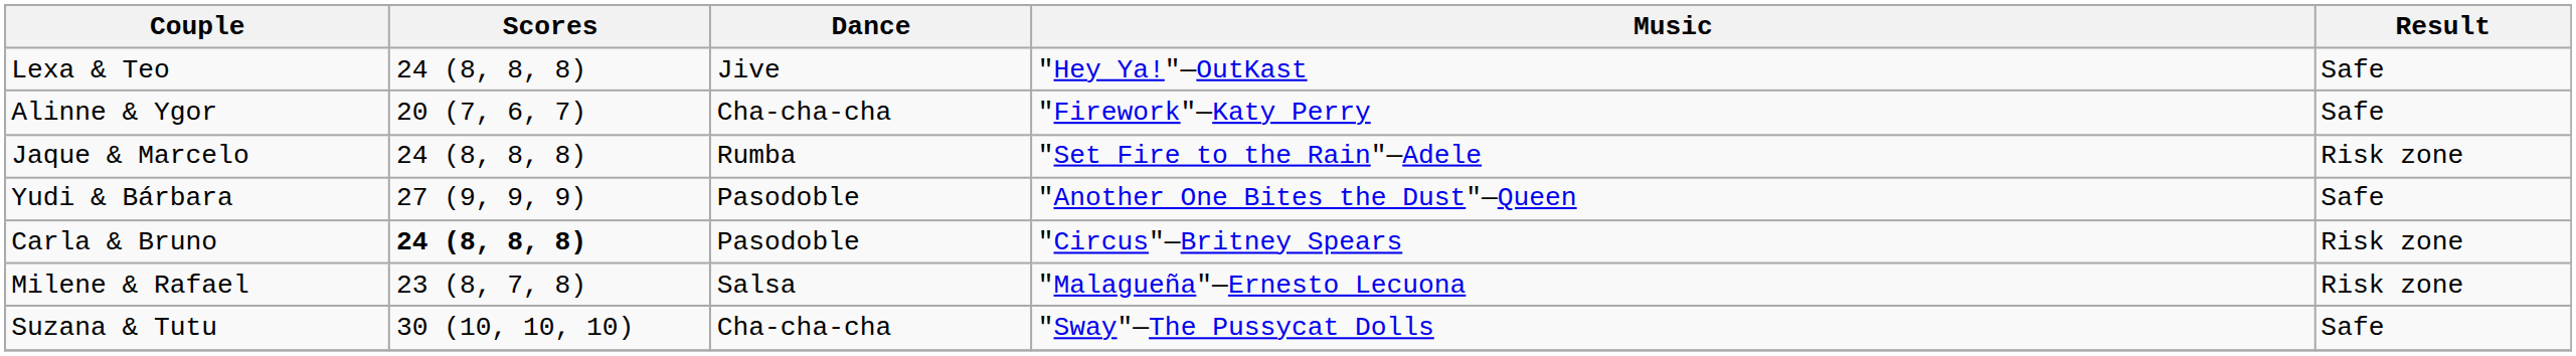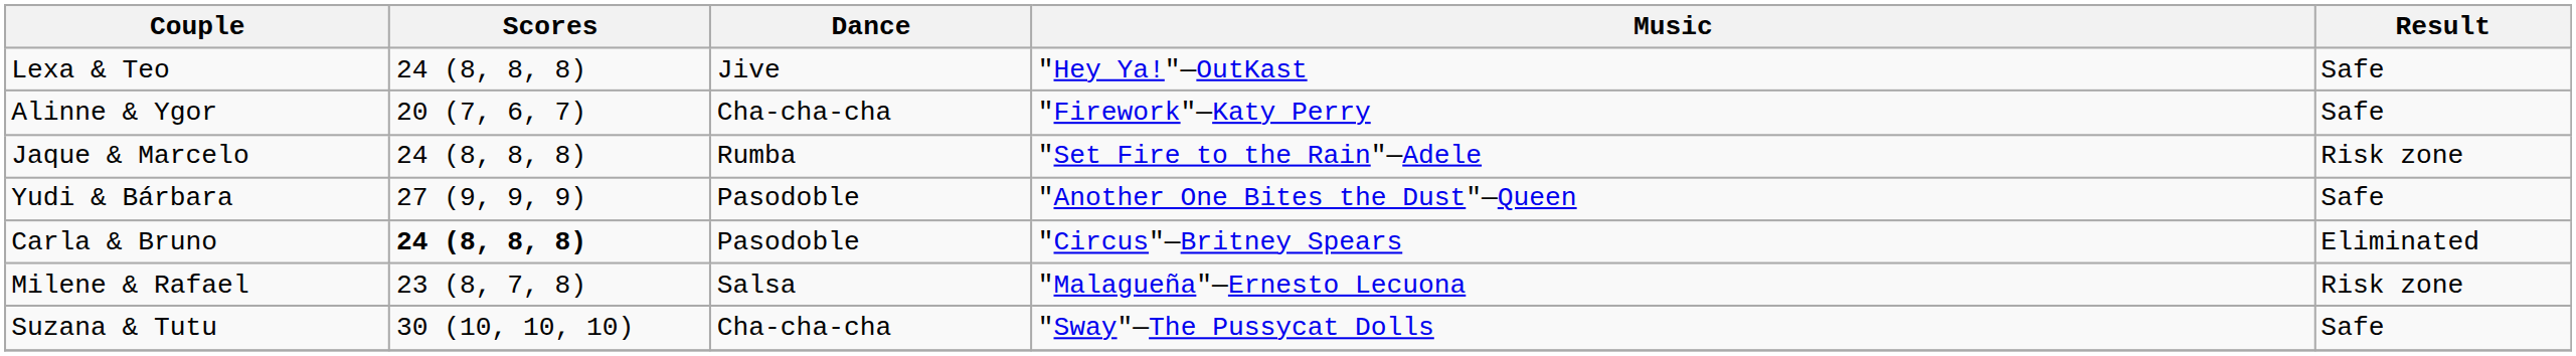Carla & Bruno | Result: Risk zone -> Eliminated
